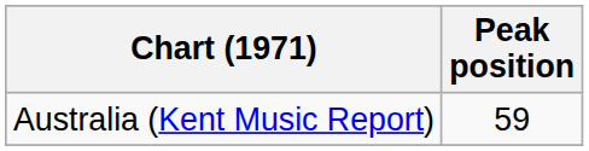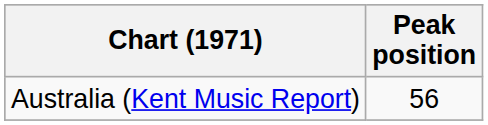Australia (Kent Music Report) | Peak position: 59 -> 56
